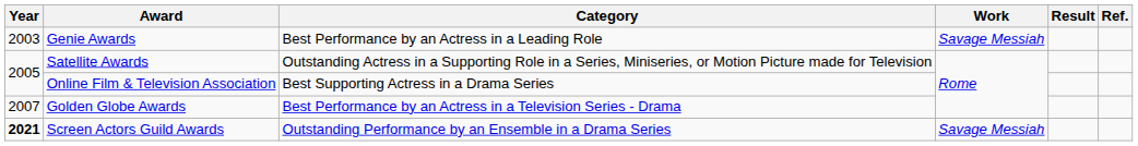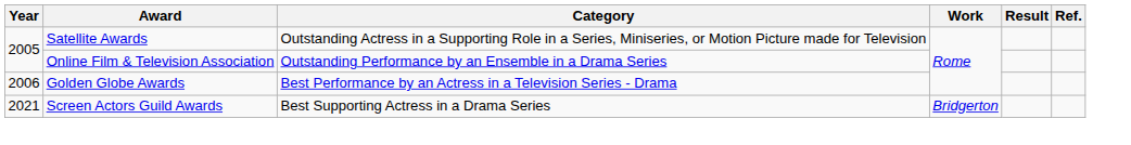- row: 2003 | Genie Awards | Best Performance by an Actress in a Leading Role | Savage Messiah
Online Film & Television Association | Category: Best Supporting Actress in a Drama Series -> Outstanding Performance by an Ensemble in a Drama Series
Golden Globe Awards | Year: 2007 -> 2006
Screen Actors Guild Awards | Year: bold -> normal
Screen Actors Guild Awards | Category: Outstanding Performance by an Ensemble in a Drama Series -> Best Supporting Actress in a Drama Series
Screen Actors Guild Awards | Work: Savage Messiah -> Bridgerton
